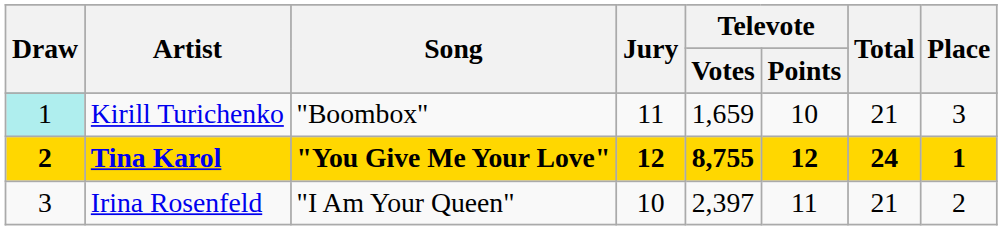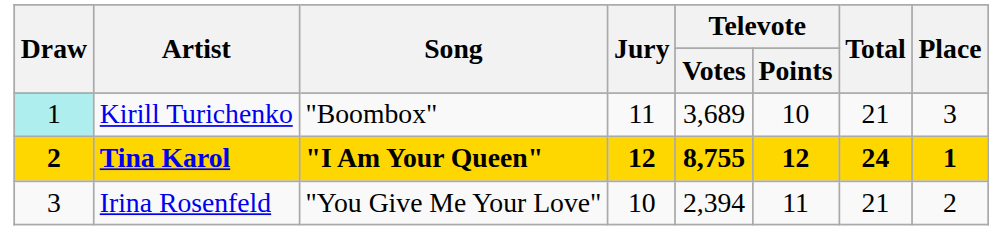Kirill Turichenko | Televote / Votes: 1,659 -> 3,689
Tina Karol | Song: "You Give Me Your Love" -> "I Am Your Queen"
Irina Rosenfeld | Song: "I Am Your Queen" -> "You Give Me Your Love"
Irina Rosenfeld | Televote / Votes: 2,397 -> 2,394
